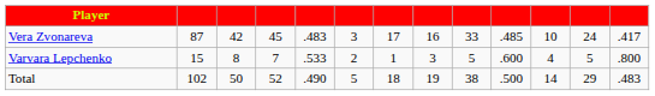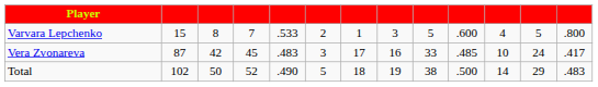rows swapped: Vera Zvonareva <-> Varvara Lepchenko
